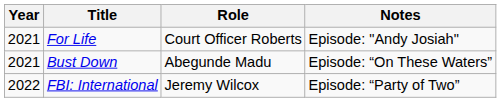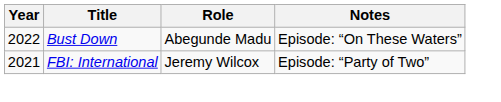- row: 2021 | For Life | Court Officer Roberts | Episode: "Andy Josiah"
Bust Down | Year: 2021 -> 2022
FBI: International | Year: 2022 -> 2021
